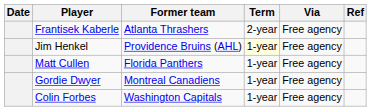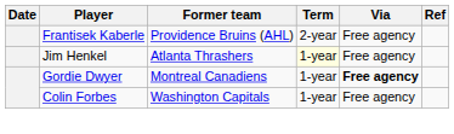Frantisek Kaberle | Former team: Atlanta Thrashers -> Providence Bruins (AHL)
Jim Henkel | Former team: Providence Bruins (AHL) -> Atlanta Thrashers
- row: Matt Cullen | Florida Panthers | 1-year | Free agency
Gordie Dwyer | Via: normal -> bold
